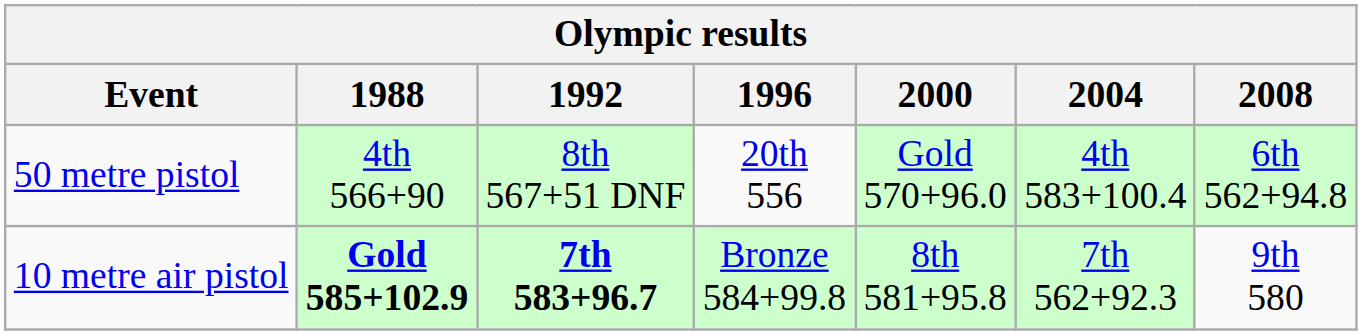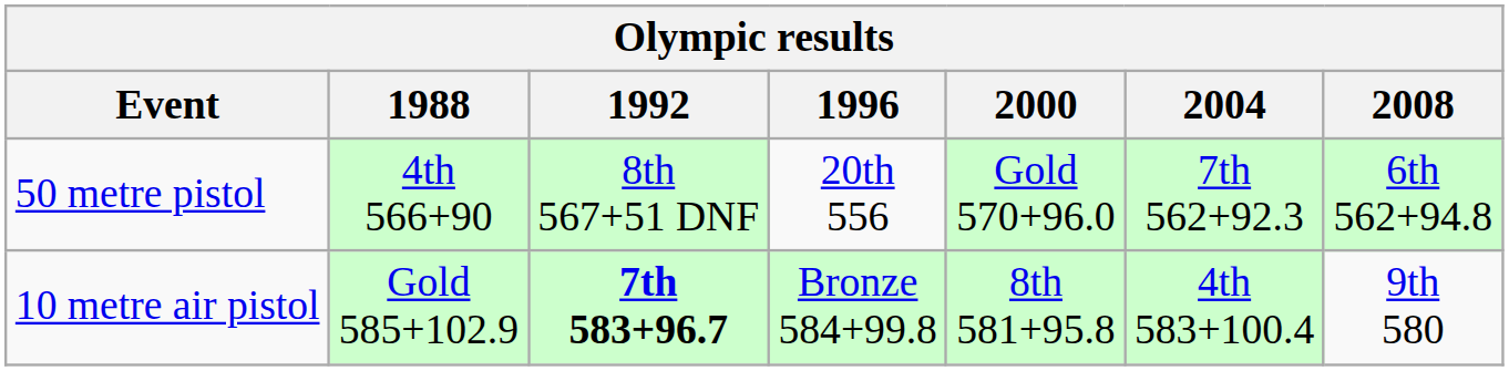50 metre pistol | 2004: 4th 583+100.4 -> 7th 562+92.3
10 metre air pistol | 1988: bold -> normal
10 metre air pistol | 2004: 7th 562+92.3 -> 4th 583+100.4
